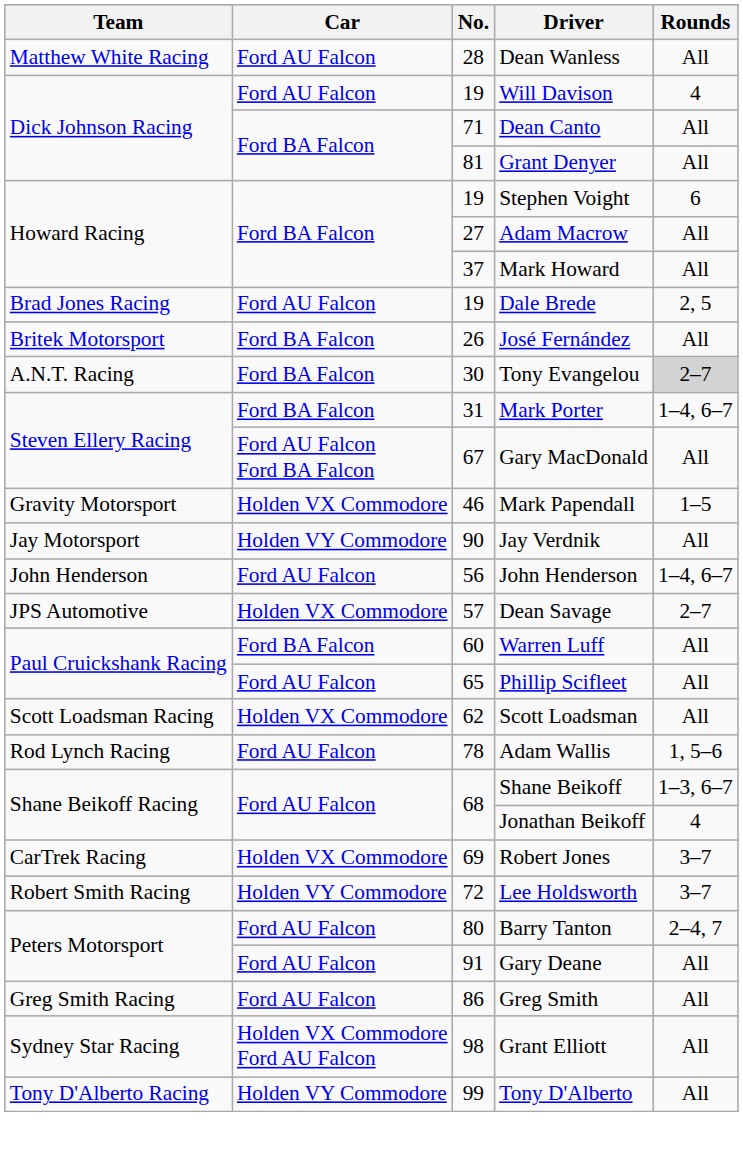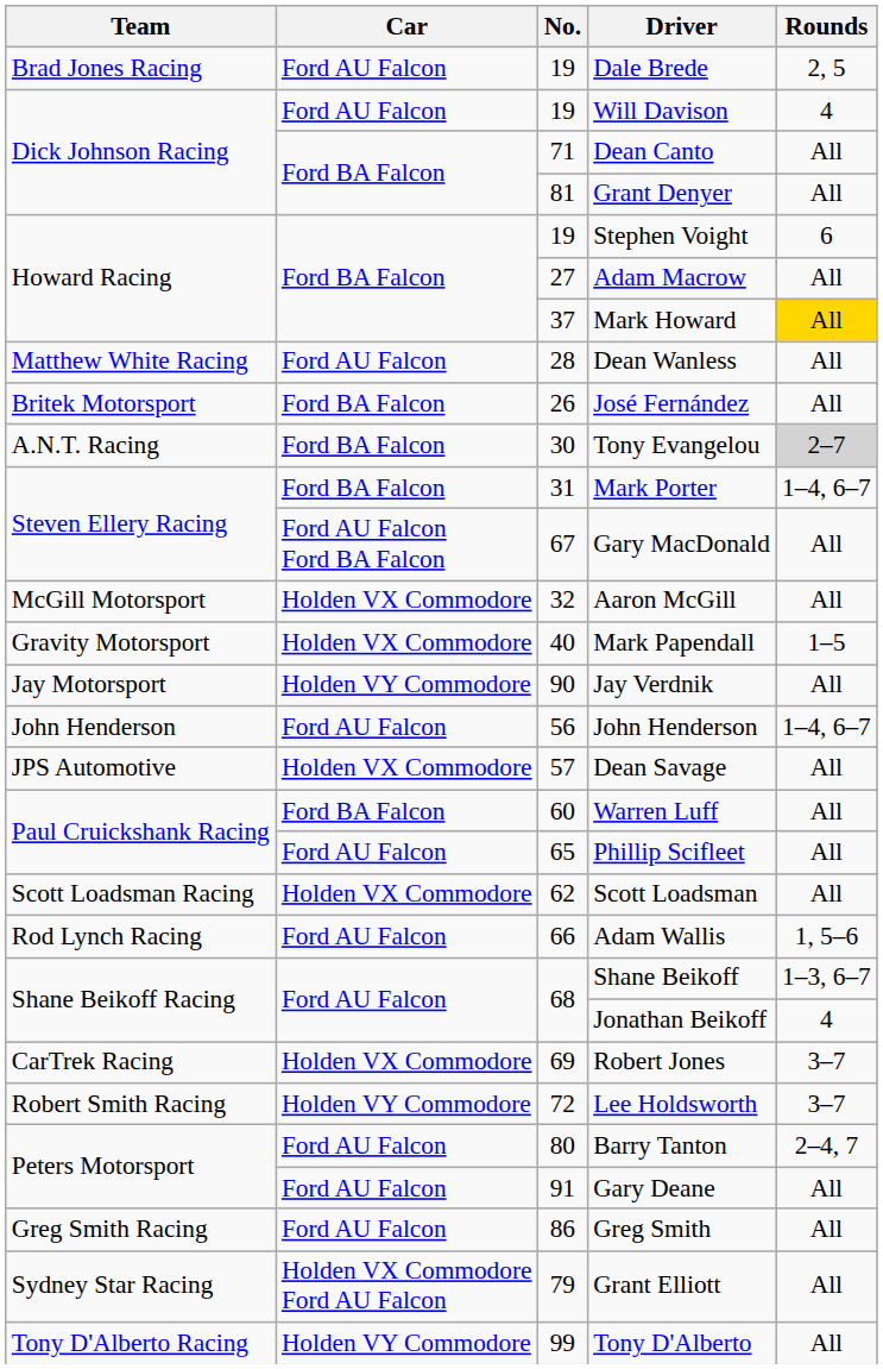rows swapped: Dale Brede <-> Dean Wanless
Mark Howard | Rounds: no background -> gold background
+ row: McGill Motorsport | Holden VX Commodore | 32 | Aaron McGill | All
Mark Papendall | No.: 46 -> 40
Dean Savage | Rounds: 2–7 -> All
Adam Wallis | No.: 78 -> 66
Grant Elliott | No.: 98 -> 79
